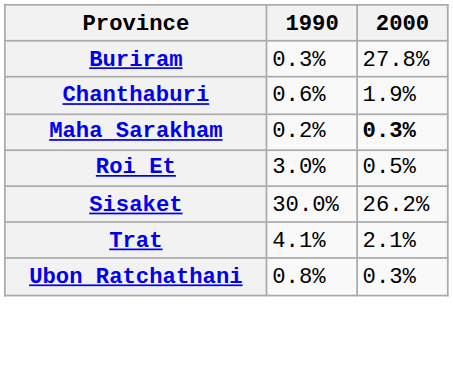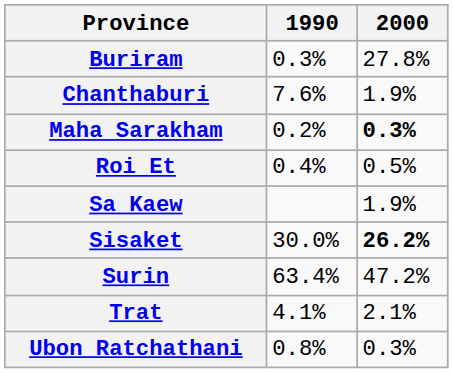Chanthaburi | 1990: 0.6% -> 7.6%
Roi Et | 1990: 3.0% -> 0.4%
+ row: Sa Kaew | 1.9%
Sisaket | 2000: normal -> bold
+ row: Surin | 63.4% | 47.2%
